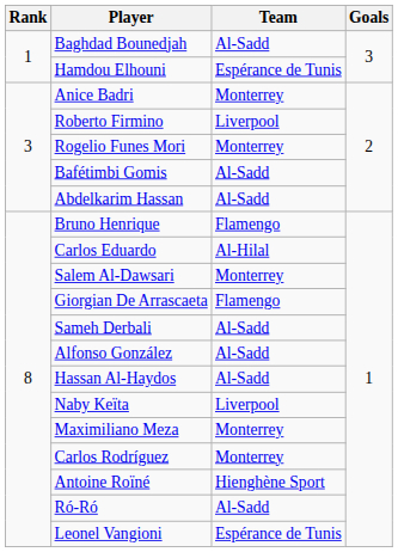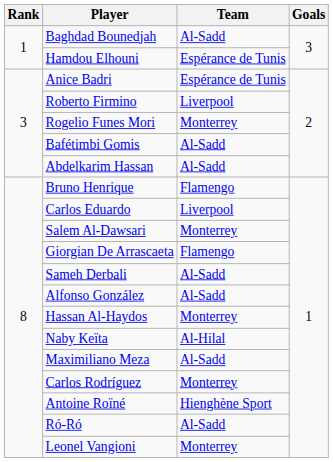Anice Badri | Team: Monterrey -> Espérance de Tunis
Carlos Eduardo | Team: Al-Hilal -> Liverpool
Hassan Al-Haydos | Team: Al-Sadd -> Monterrey
Naby Keïta | Team: Liverpool -> Al-Hilal
Maximiliano Meza | Team: Monterrey -> Al-Sadd
Leonel Vangioni | Team: Espérance de Tunis -> Monterrey
